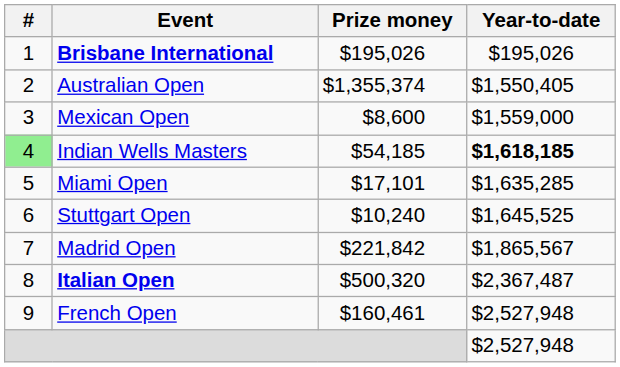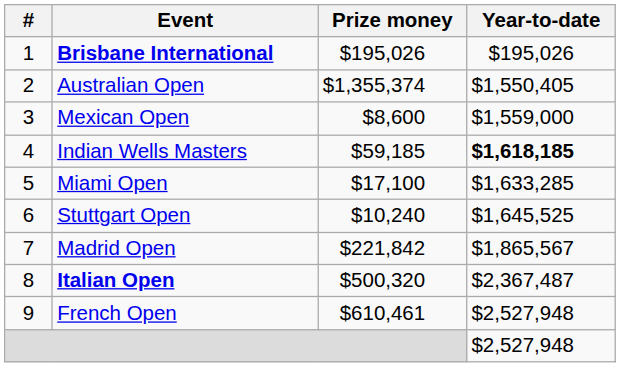Indian Wells Masters | #: lightgreen background -> no background
Indian Wells Masters | Prize money: $54,185 -> $59,185
Miami Open | Prize money: $17,101 -> $17,100
Miami Open | Year-to-date: $1,635,285 -> $1,633,285
French Open | Prize money: $160,461 -> $610,461
